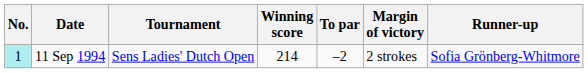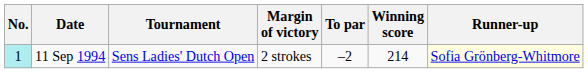columns swapped: Winning score <-> Margin of victory
11 Sep 1994 | Runner-up: no background -> lightyellow background
